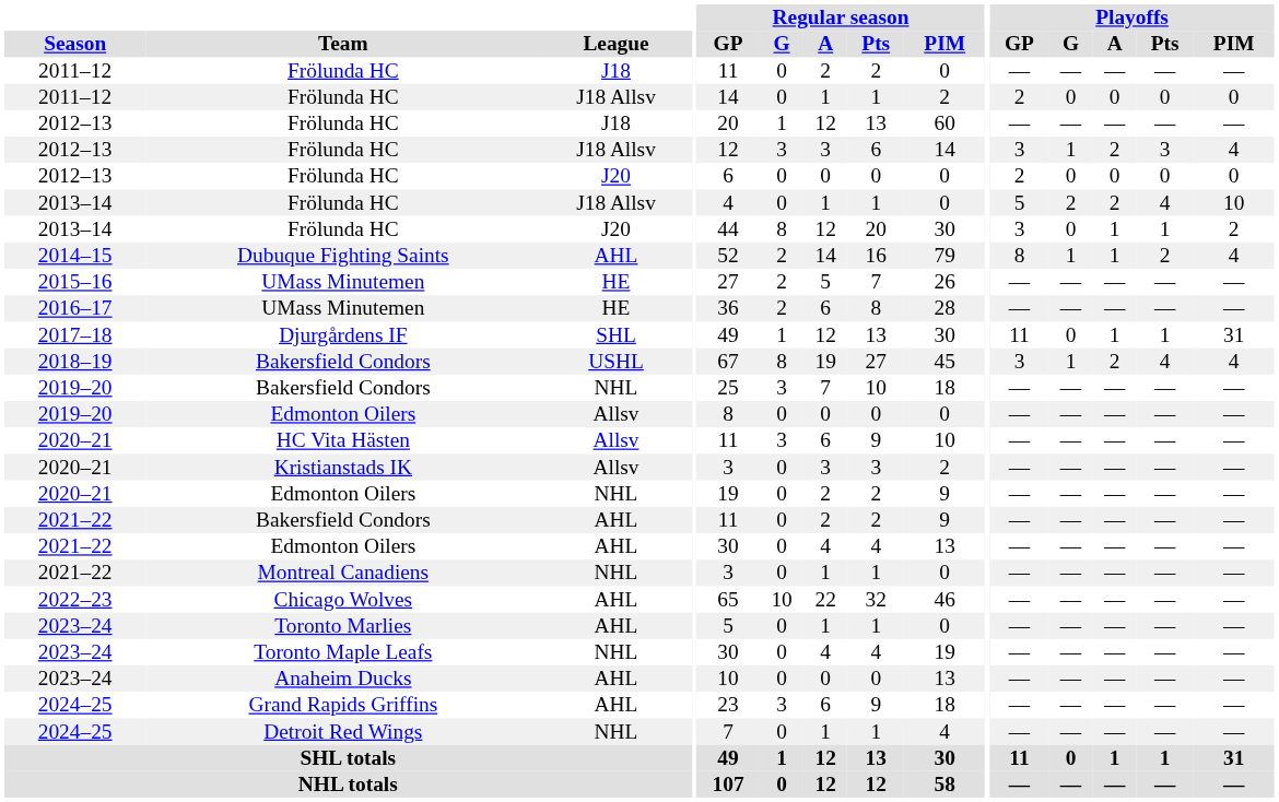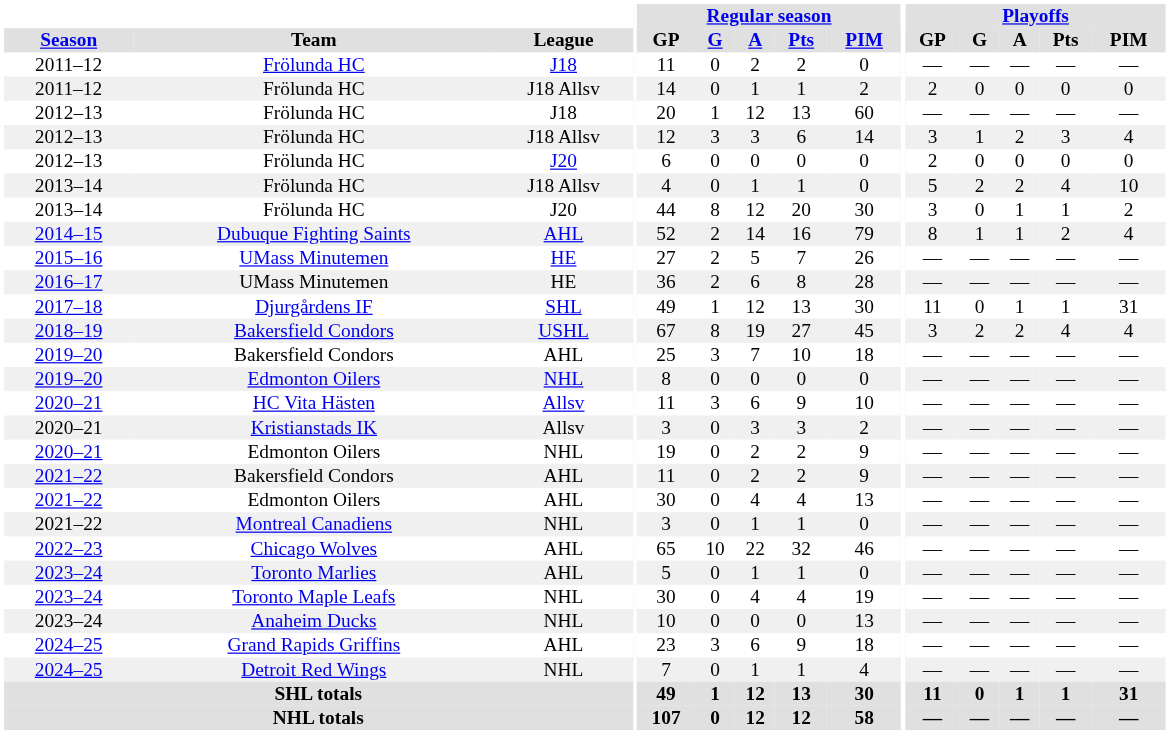2018–19 / Bakersfield Condors | Playoffs / G: 1 -> 2
2019–20 / Bakersfield Condors | League: NHL -> AHL
2019–20 / Edmonton Oilers | League: Allsv -> NHL
Anaheim Ducks | League: AHL -> NHL
